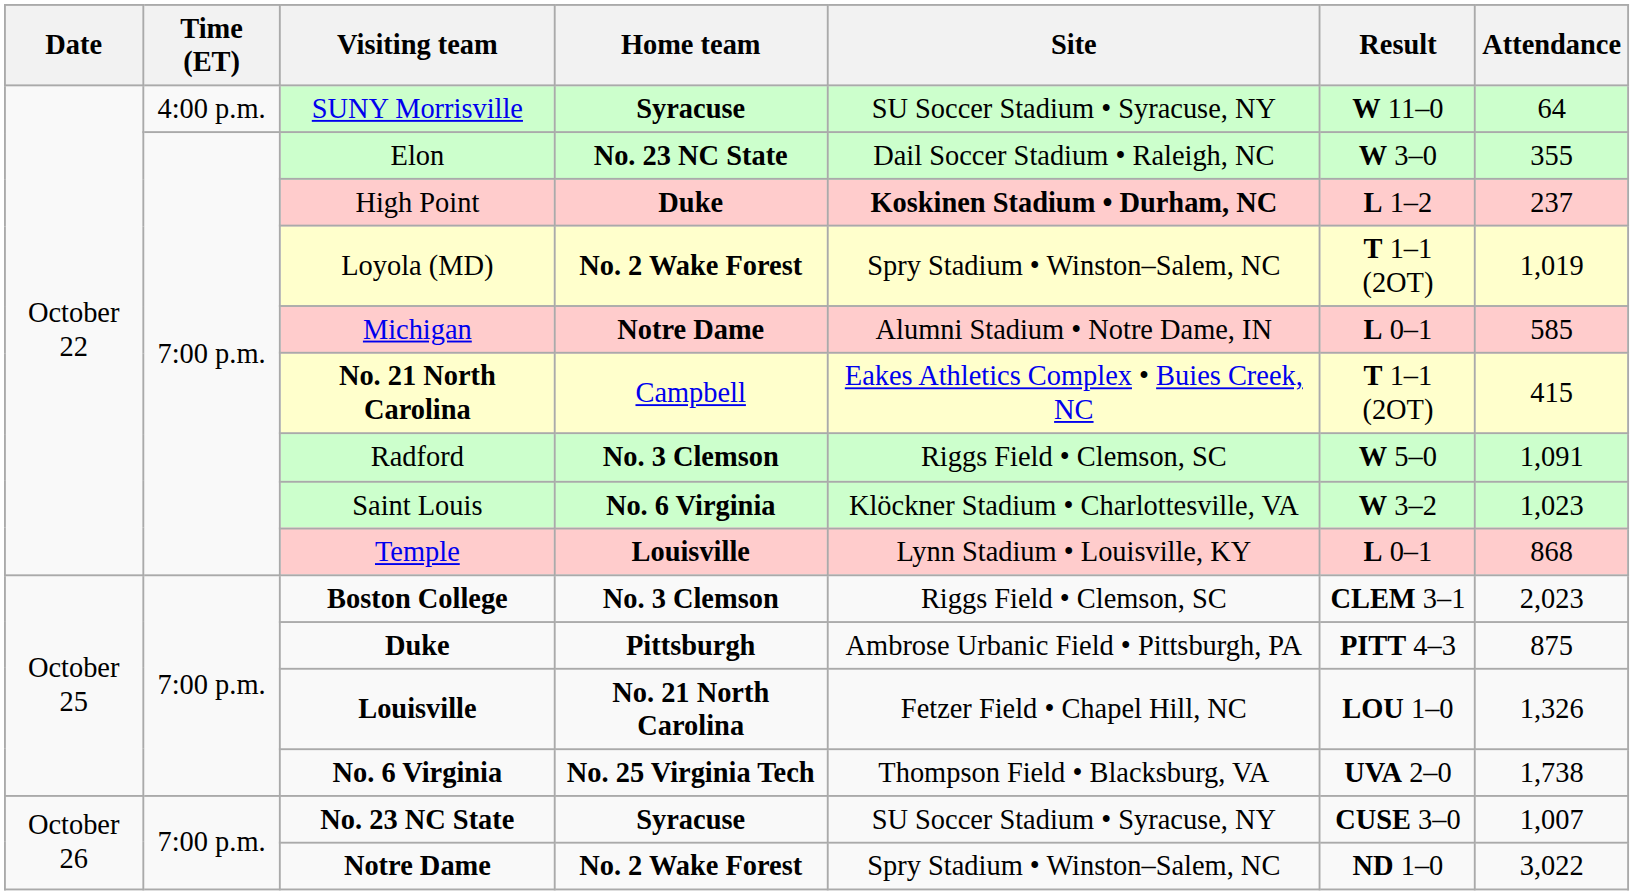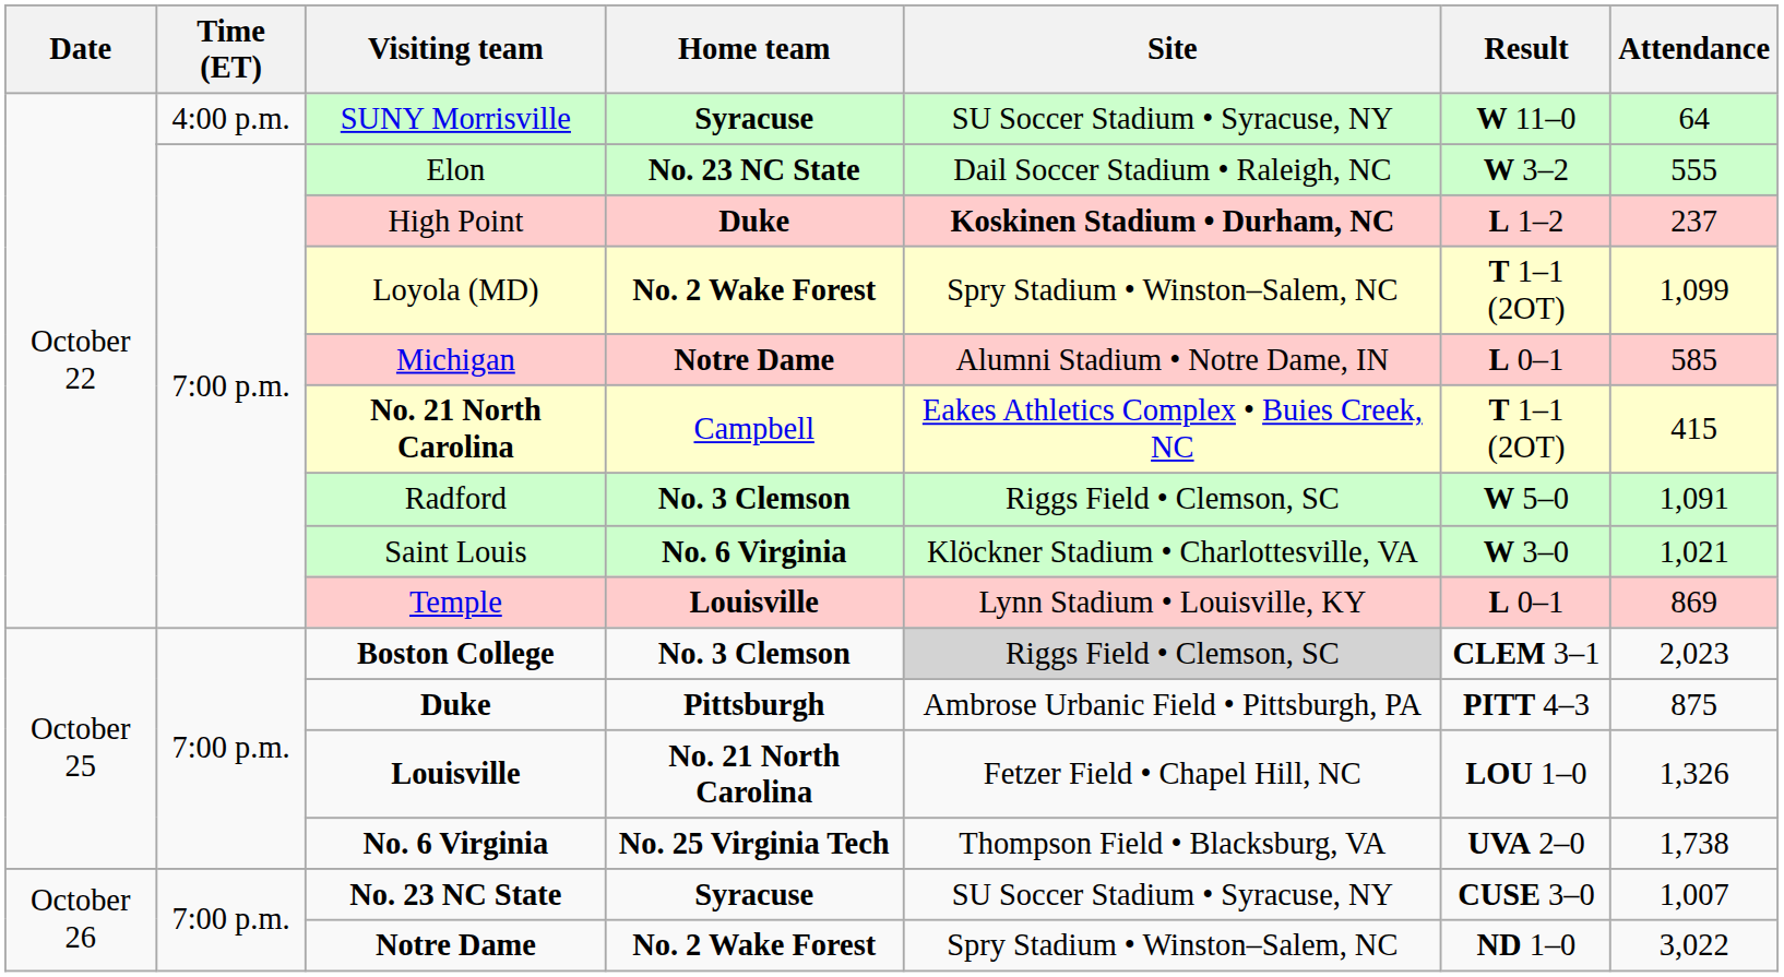Elon | Result: W 3–0 -> W 3–2
Elon | Attendance: 355 -> 555
Loyola (MD) | Attendance: 1,019 -> 1,099
Saint Louis | Result: W 3–2 -> W 3–0
Saint Louis | Attendance: 1,023 -> 1,021
Temple | Attendance: 868 -> 869
Boston College | Site: no background -> lightgrey background
